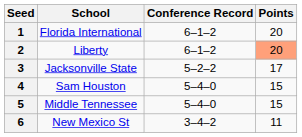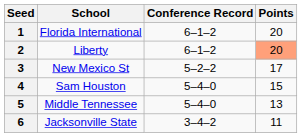3 | School: Jacksonville State -> New Mexico St
5 | Points: 15 -> 13
6 | School: New Mexico St -> Jacksonville State
